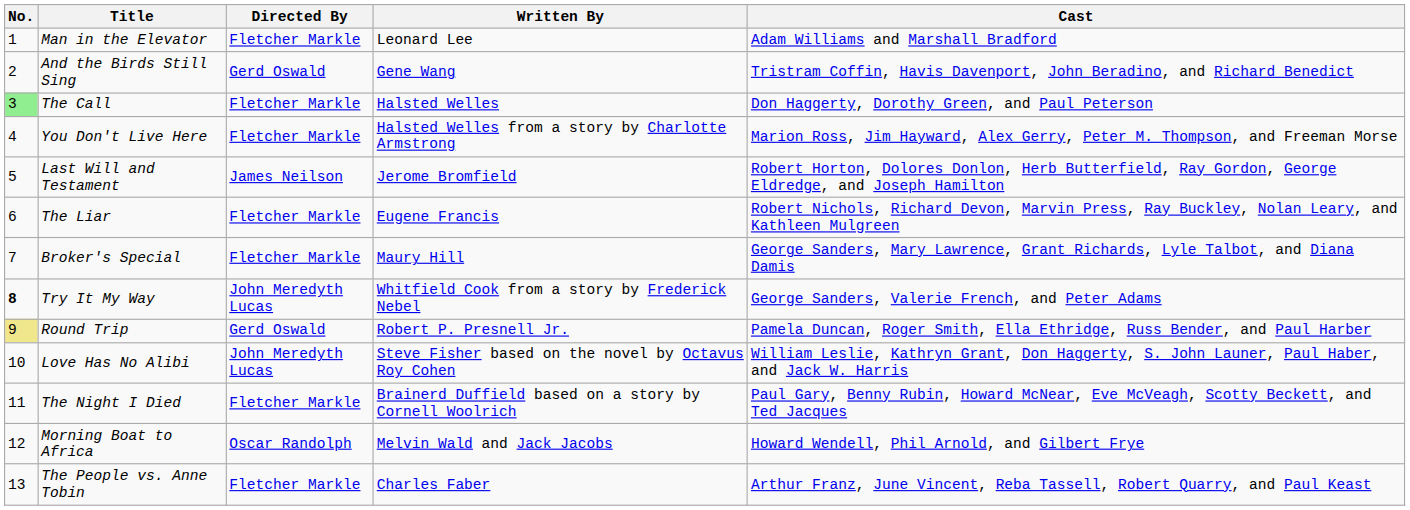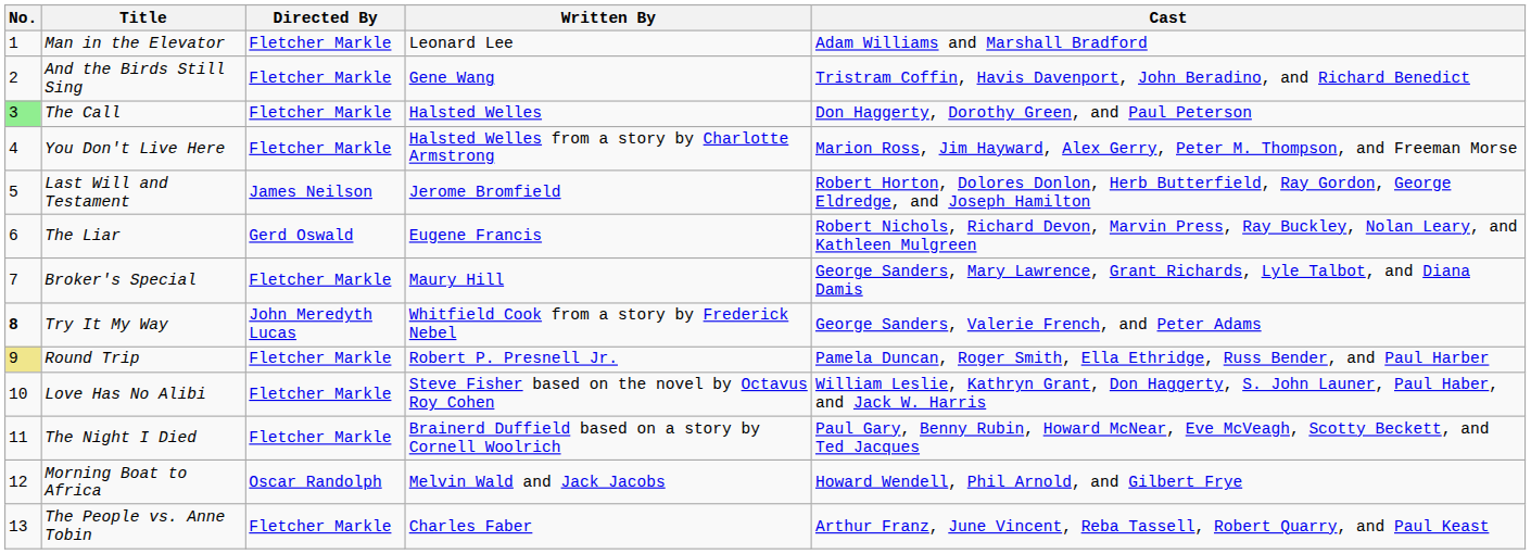And the Birds Still Sing | Directed By: Gerd Oswald -> Fletcher Markle
The Liar | Directed By: Fletcher Markle -> Gerd Oswald
Round Trip | Directed By: Gerd Oswald -> Fletcher Markle
Love Has No Alibi | Directed By: John Meredyth Lucas -> Fletcher Markle
